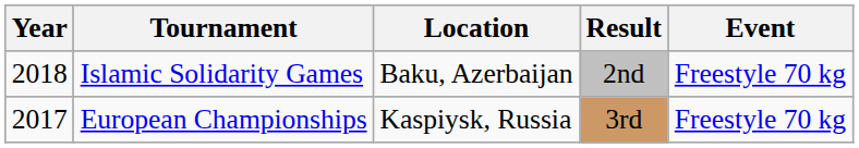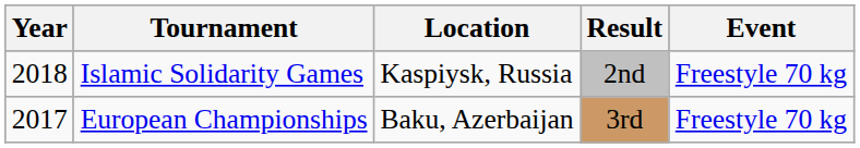Islamic Solidarity Games | Location: Baku, Azerbaijan -> Kaspiysk, Russia
European Championships | Location: Kaspiysk, Russia -> Baku, Azerbaijan
